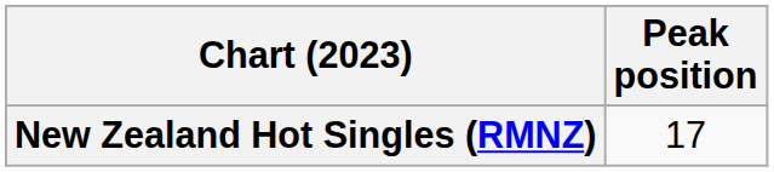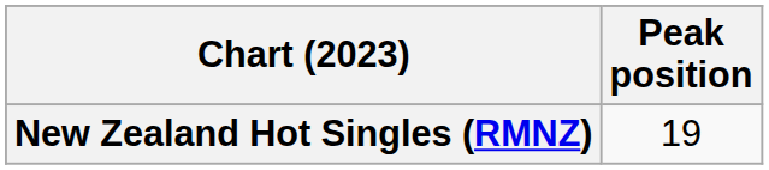New Zealand Hot Singles (RMNZ) | Peak position: 17 -> 19
